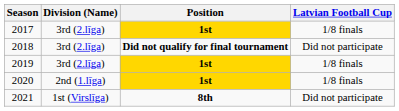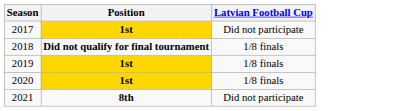- column: Division (Name) | 3rd (2.līga) | 3rd (2.līga) | 3rd (2.līga) | 2nd (1.līga) | 1st (Virslīga)
2017 | Latvian Football Cup: 1/8 finals -> Did not participate
2018 | Latvian Football Cup: Did not participate -> 1/8 finals
